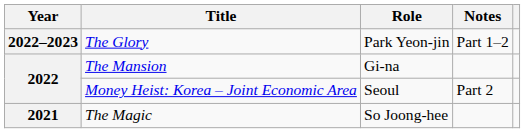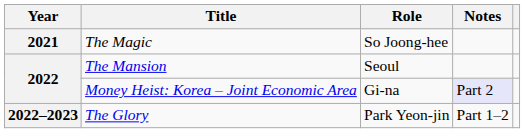rows swapped: The Magic <-> The Glory
The Mansion | Role: Gi-na -> Seoul
Money Heist: Korea – Joint Economic Area | Role: Seoul -> Gi-na
Money Heist: Korea – Joint Economic Area | Notes: no background -> lavender background
